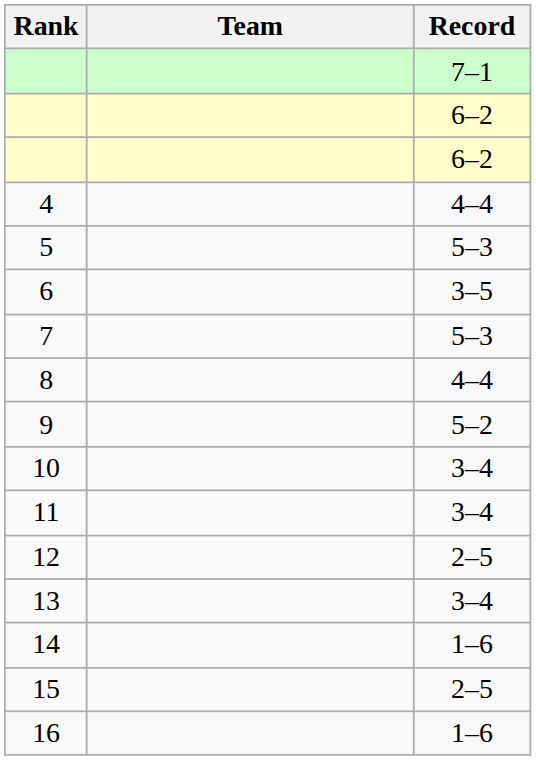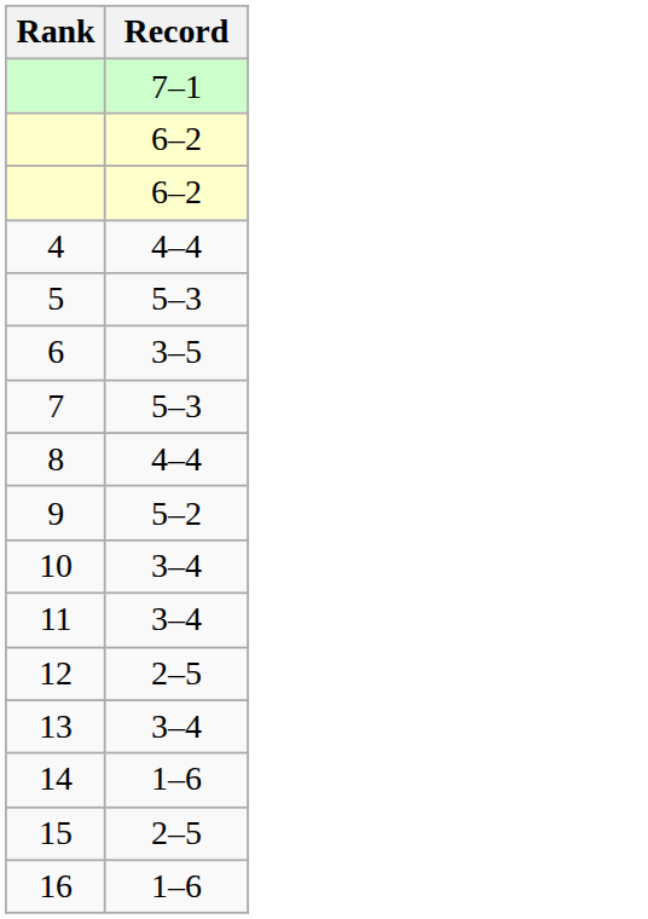- column: Team
